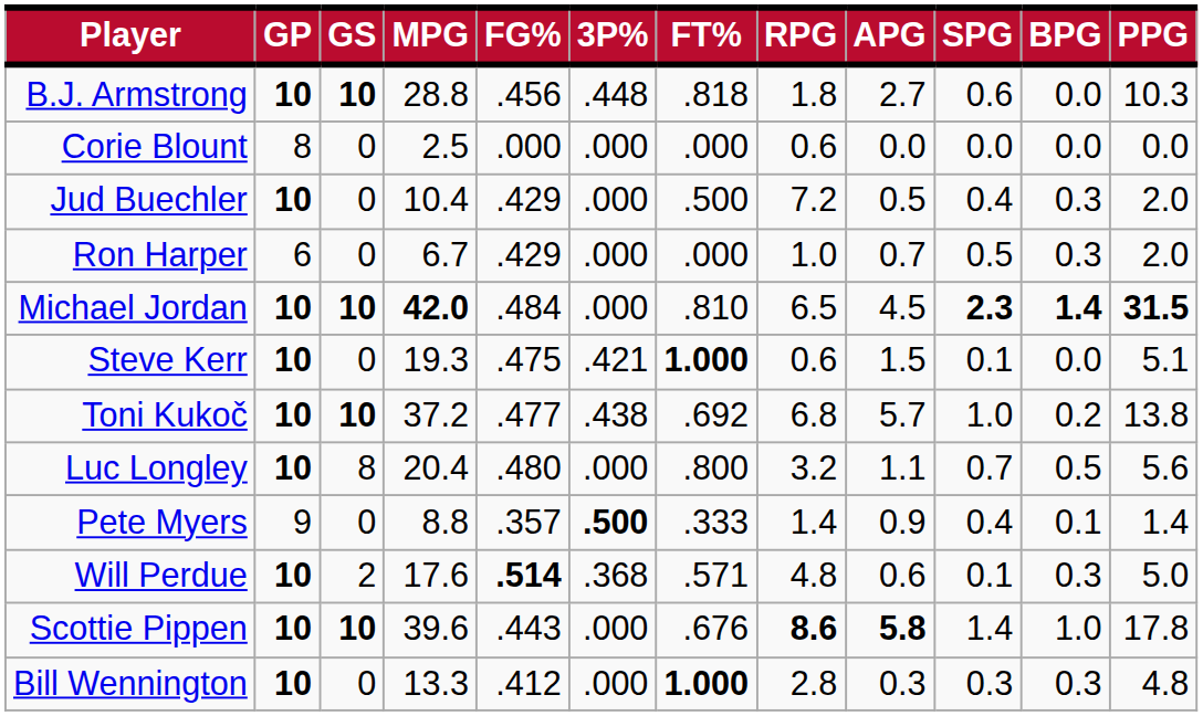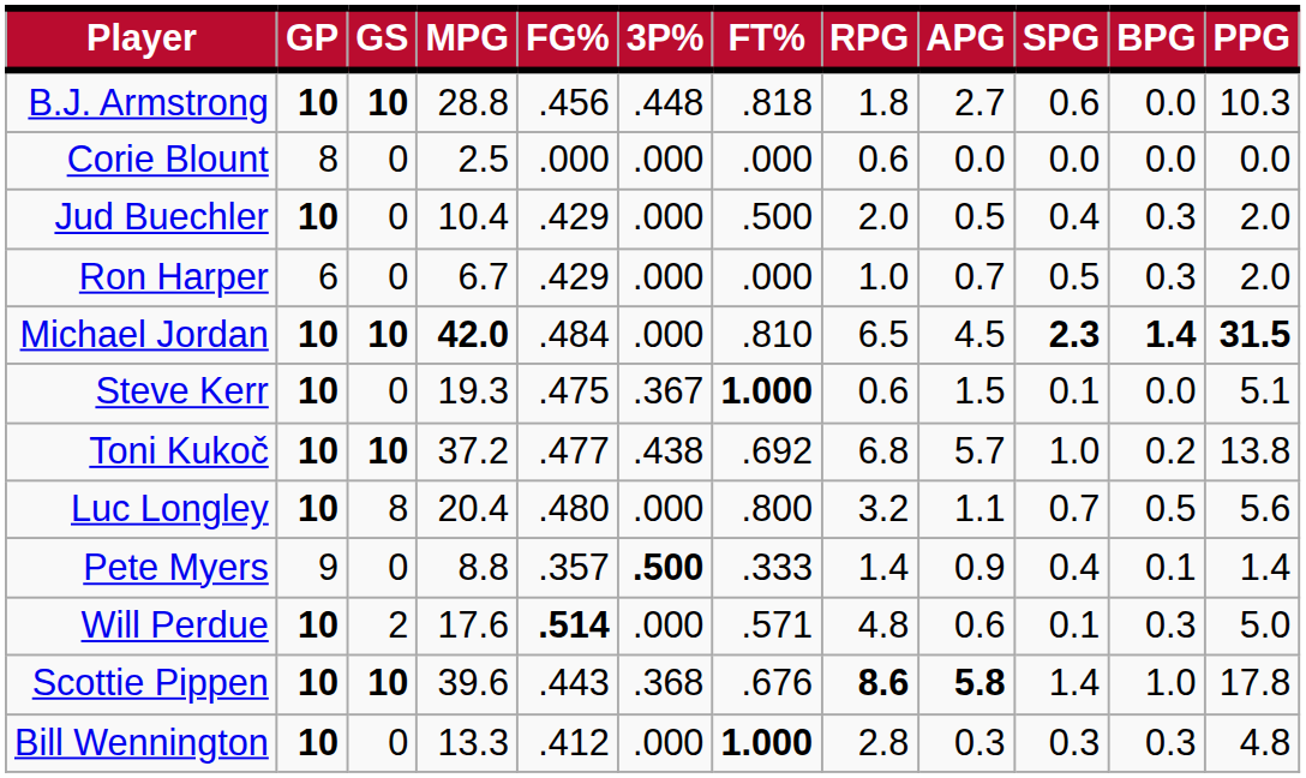Jud Buechler | RPG: 7.2 -> 2.0
Steve Kerr | 3P%: .421 -> .367
Will Perdue | 3P%: .368 -> .000
Scottie Pippen | 3P%: .000 -> .368
